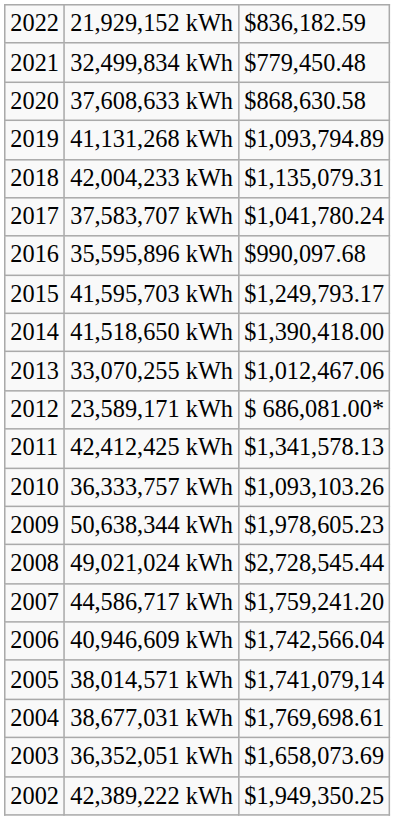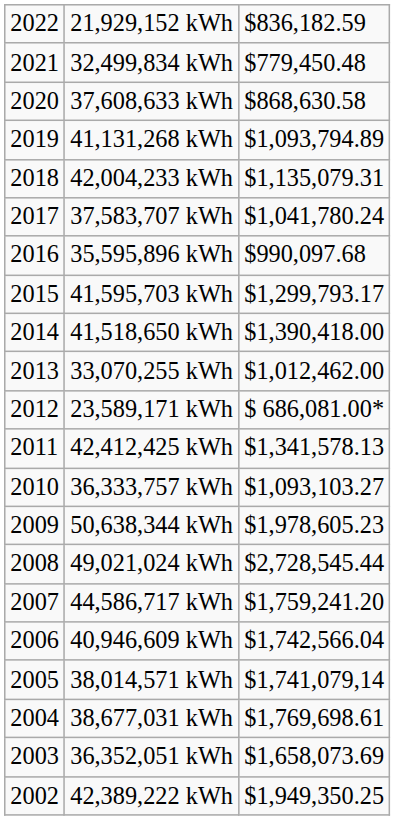41,595,703 kWh | column 3: $1,249,793.17 -> $1,299,793.17
33,070,255 kWh | column 3: $1,012,467.06 -> $1,012,462.00
36,333,757 kWh | column 3: $1,093,103.26 -> $1,093,103.27
